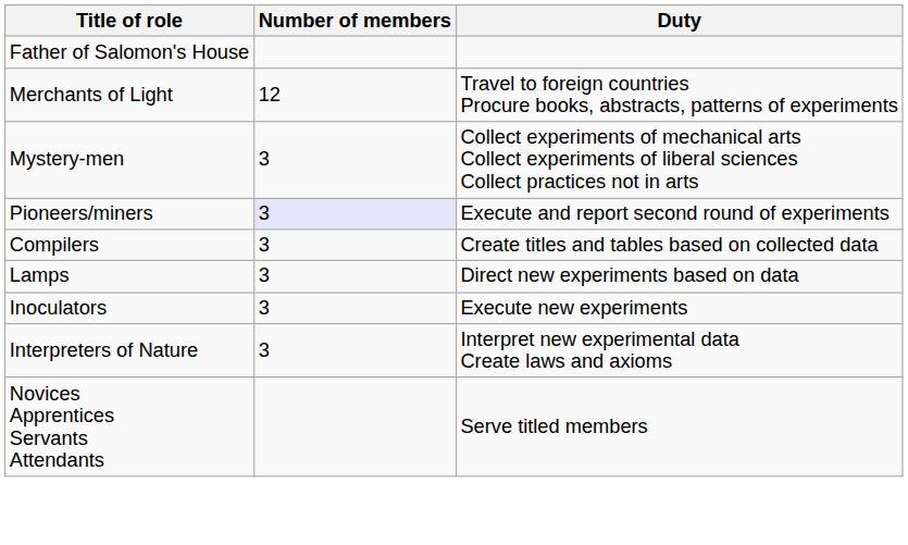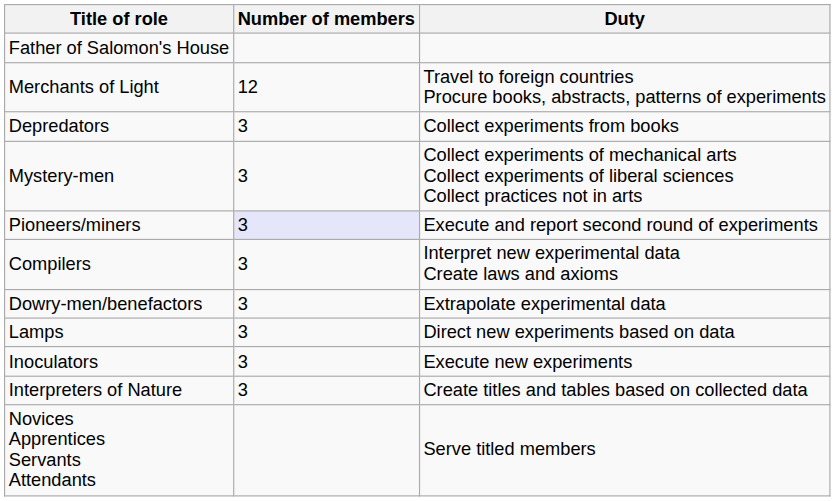+ row: Depredators | 3 | Collect experiments from books
Compilers | Duty: Create titles and tables based on collected data -> Interpret new experimental data Create laws and axioms
+ row: Dowry-men/benefactors | 3 | Extrapolate experimental data
Interpreters of Nature | Duty: Interpret new experimental data Create laws and axioms -> Create titles and tables based on collected data
